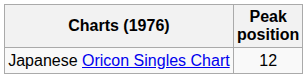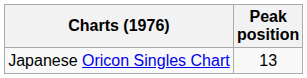Japanese Oricon Singles Chart | Peak position: 12 -> 13
